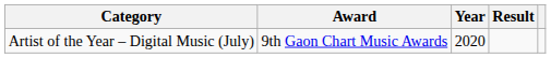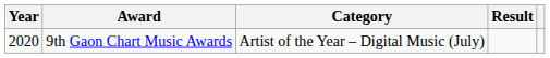columns swapped: Year <-> Category
